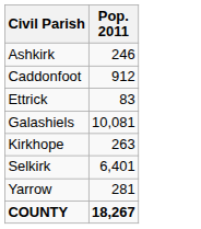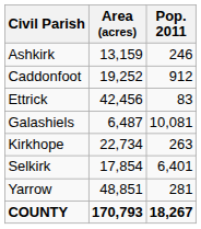+ column: Area (acres) | 13,159 | 19,252 | 42,456 | 6,487 | 22,734 | 17,854 | 48,851 | 170,793
